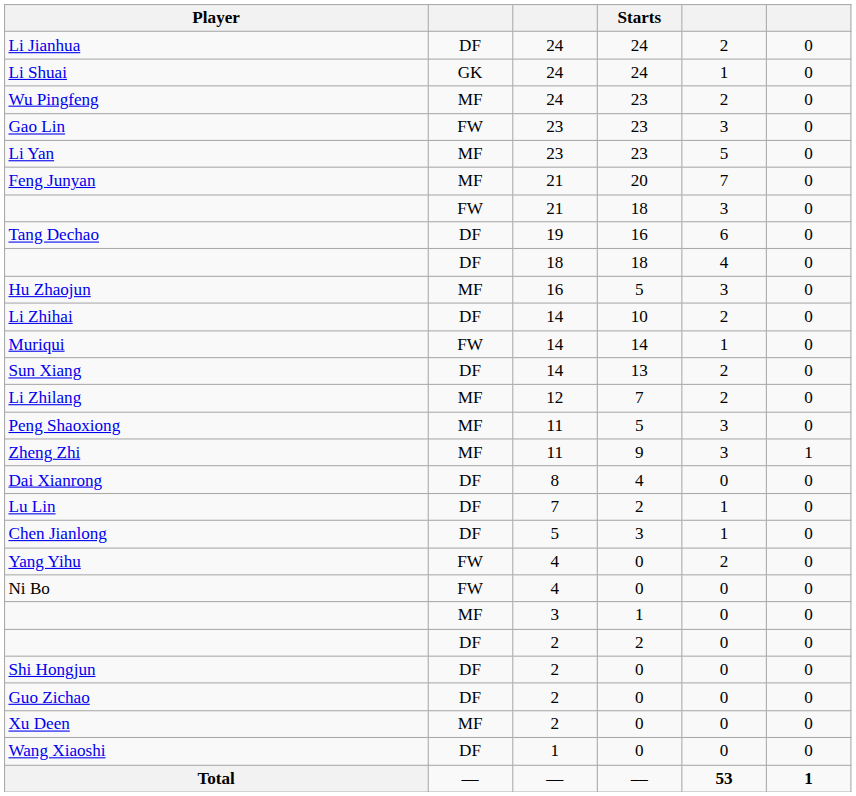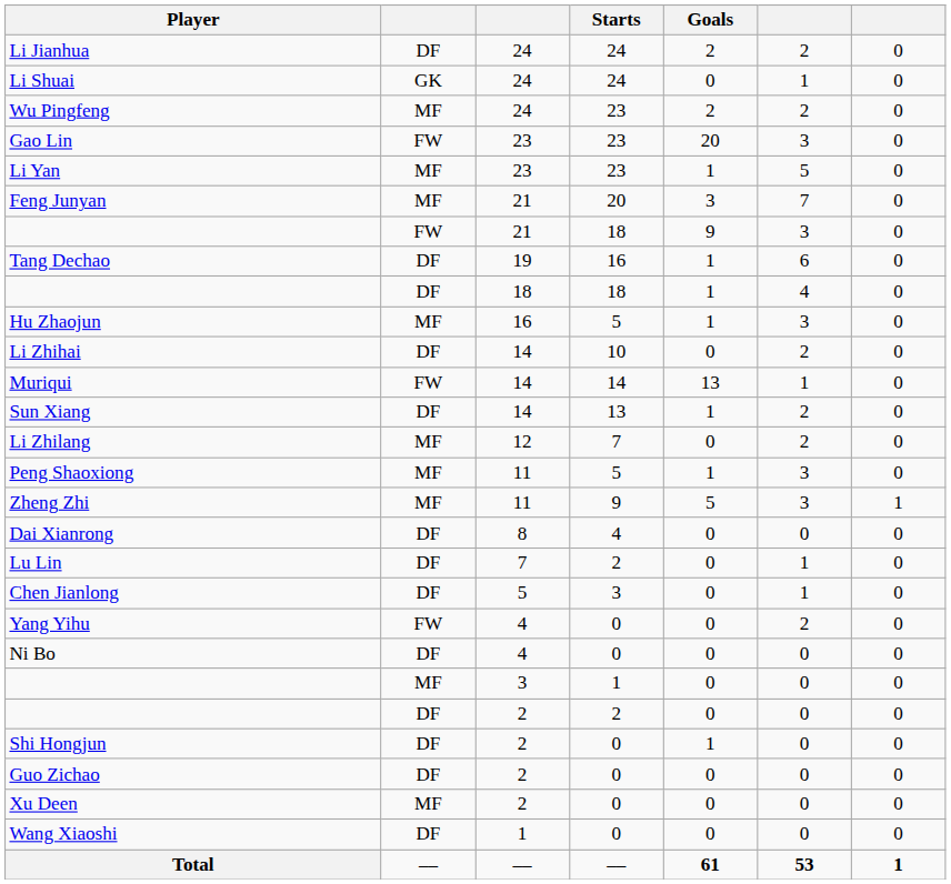+ column: Goals | 2 | 0 | 2 | 20 | 1 | 3 | 9 | 1 | 1 | 1 | 0 | 13 | 1 | 0 | 1 | 5 | 0 | 0 | 0 | 0 | 0 | 0 | 0 | 1 | 0 | 0 | 0 | 61
Ni Bo | column 2: FW -> DF
